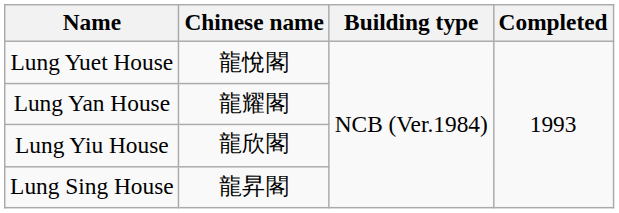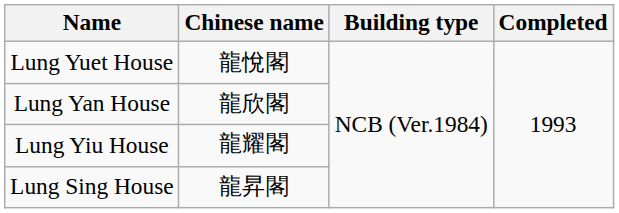Lung Yan House | Chinese name: 龍耀閣 -> 龍欣閣
Lung Yiu House | Chinese name: 龍欣閣 -> 龍耀閣
